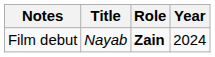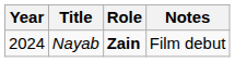columns swapped: Year <-> Notes
